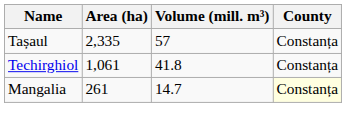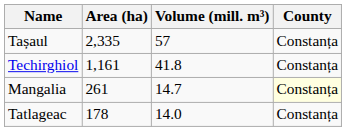Techirghiol | Area (ha): 1,061 -> 1,161
+ row: Tatlageac | 178 | 14.0 | Constanța
